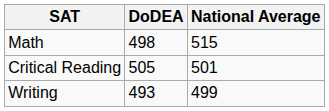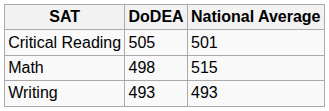rows swapped: Critical Reading <-> Math
Writing | National Average: 499 -> 493
